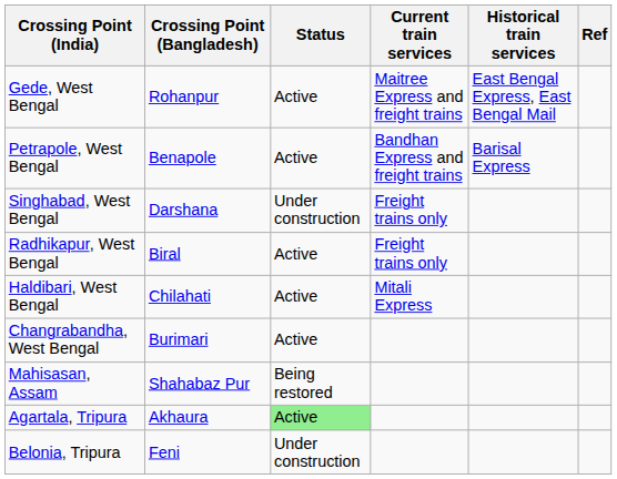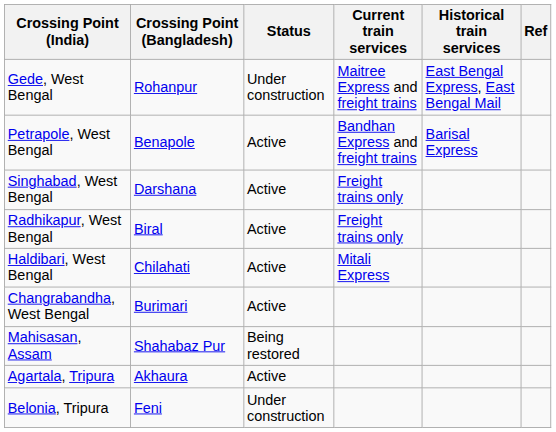Gede, West Bengal | Status: Active -> Under construction
Singhabad, West Bengal | Status: Under construction -> Active
Agartala, Tripura | Status: lightgreen background -> no background
